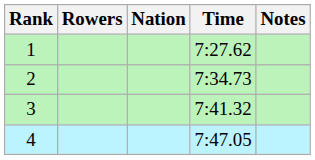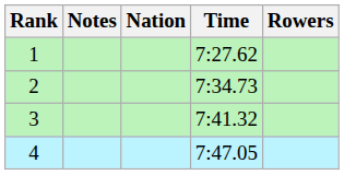columns swapped: Rowers <-> Notes
